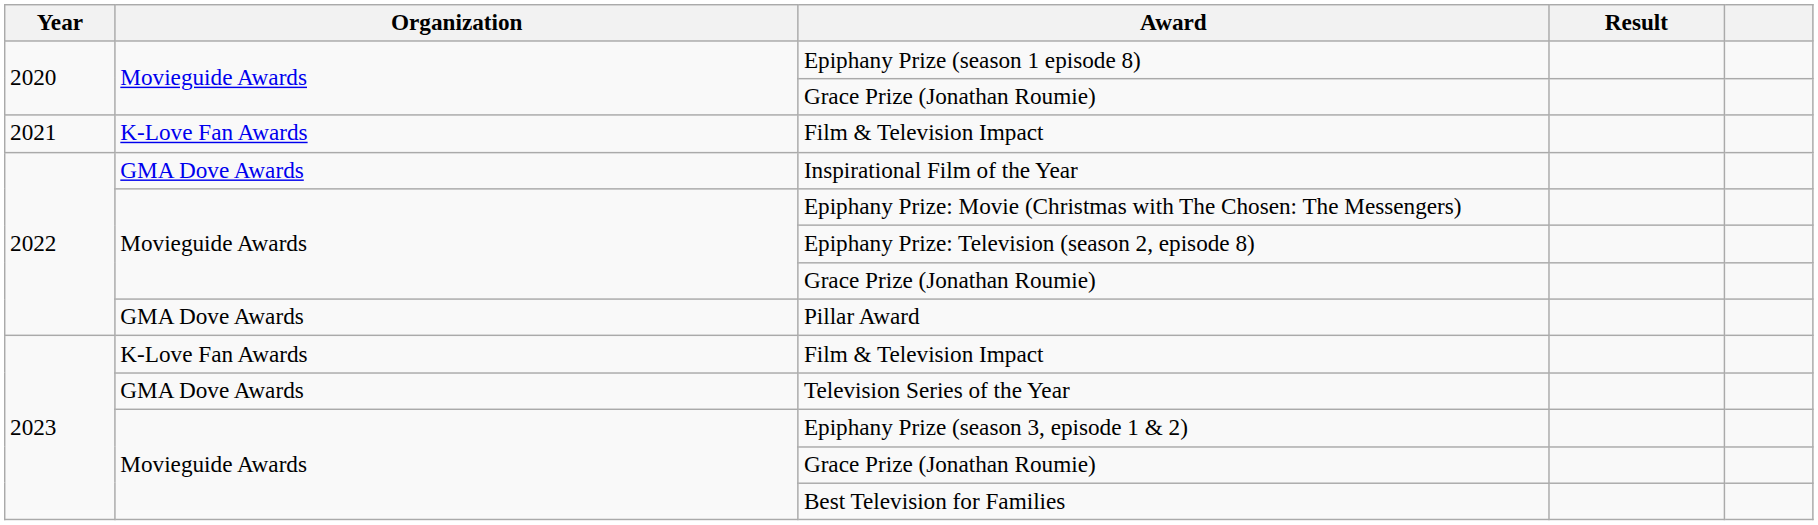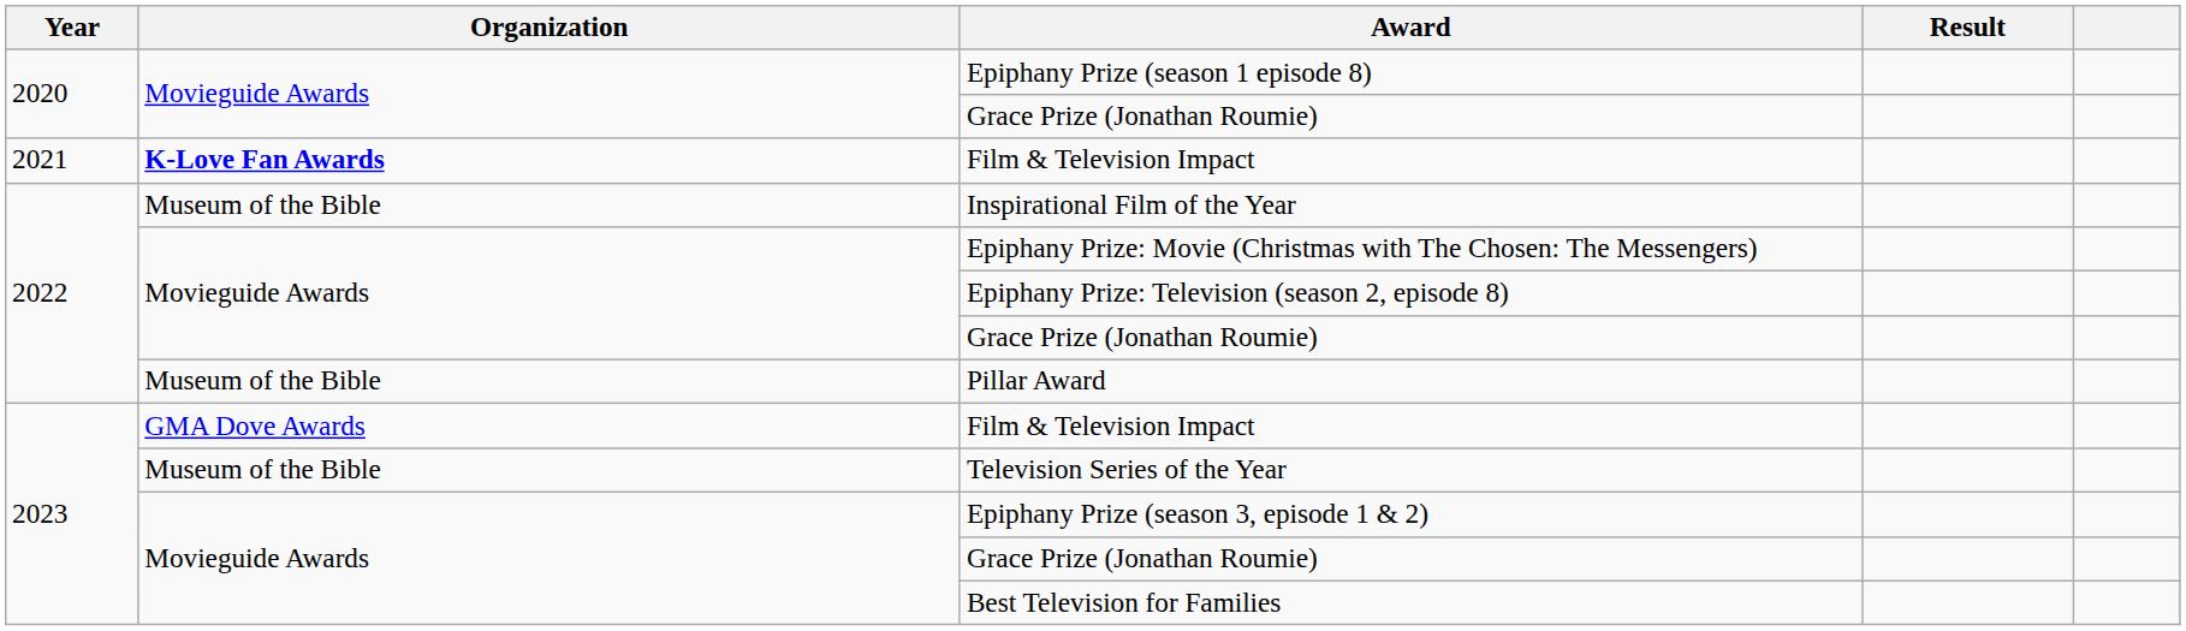2021 / Film & Television Impact | Organization: normal -> bold
Inspirational Film of the Year | Organization: GMA Dove Awards -> Museum of the Bible
Pillar Award | Organization: GMA Dove Awards -> Museum of the Bible
2023 / Film & Television Impact | Organization: K-Love Fan Awards -> GMA Dove Awards
Television Series of the Year | Organization: GMA Dove Awards -> Museum of the Bible
